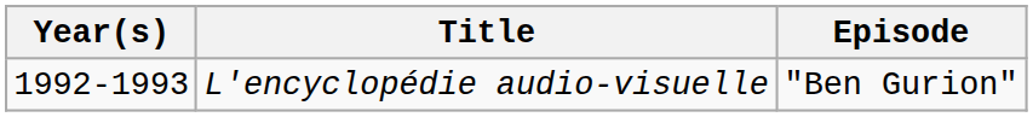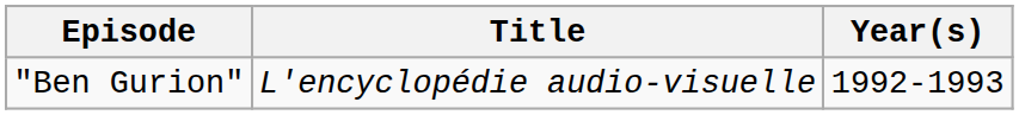columns swapped: Year(s) <-> Episode
